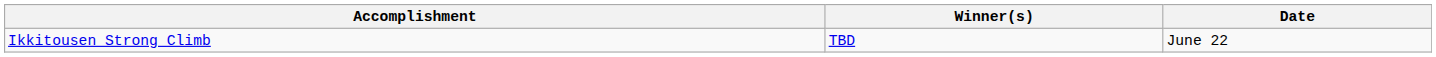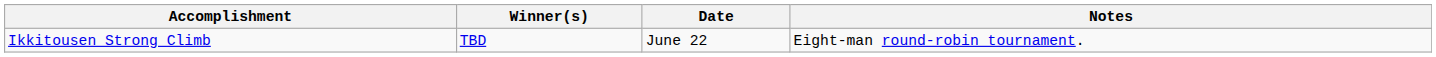+ column: Notes | Eight-man round-robin tournament.
